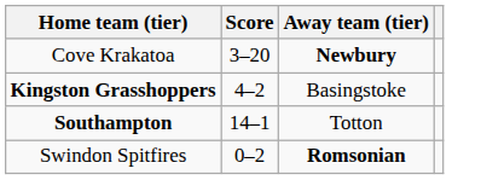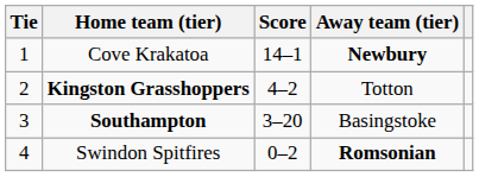+ column: Tie | 1 | 2 | 3 | 4
Cove Krakatoa | Score: 3–20 -> 14–1
Kingston Grasshoppers | Away team (tier): Basingstoke -> Totton
Southampton | Score: 14–1 -> 3–20
Southampton | Away team (tier): Totton -> Basingstoke
